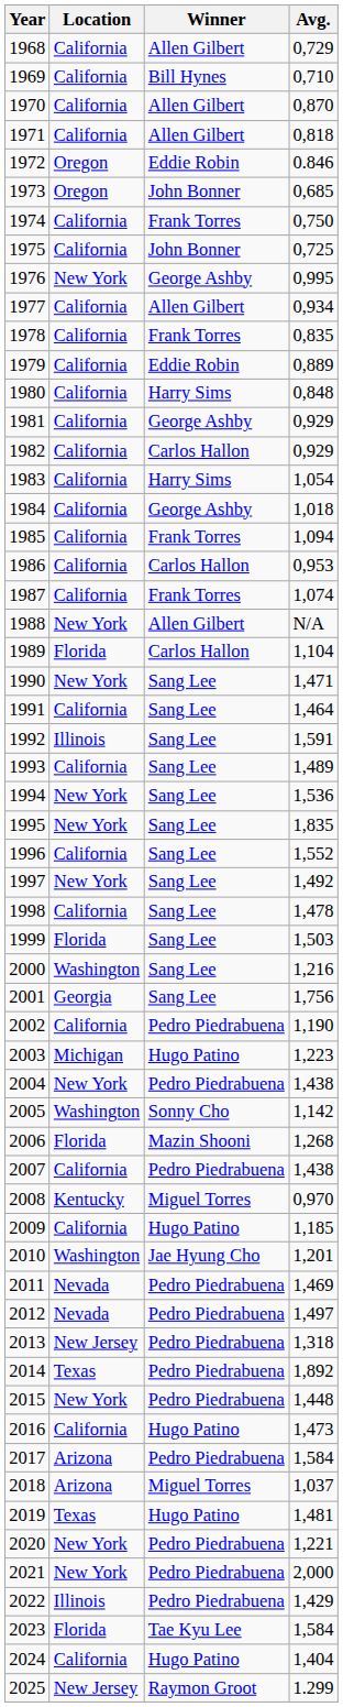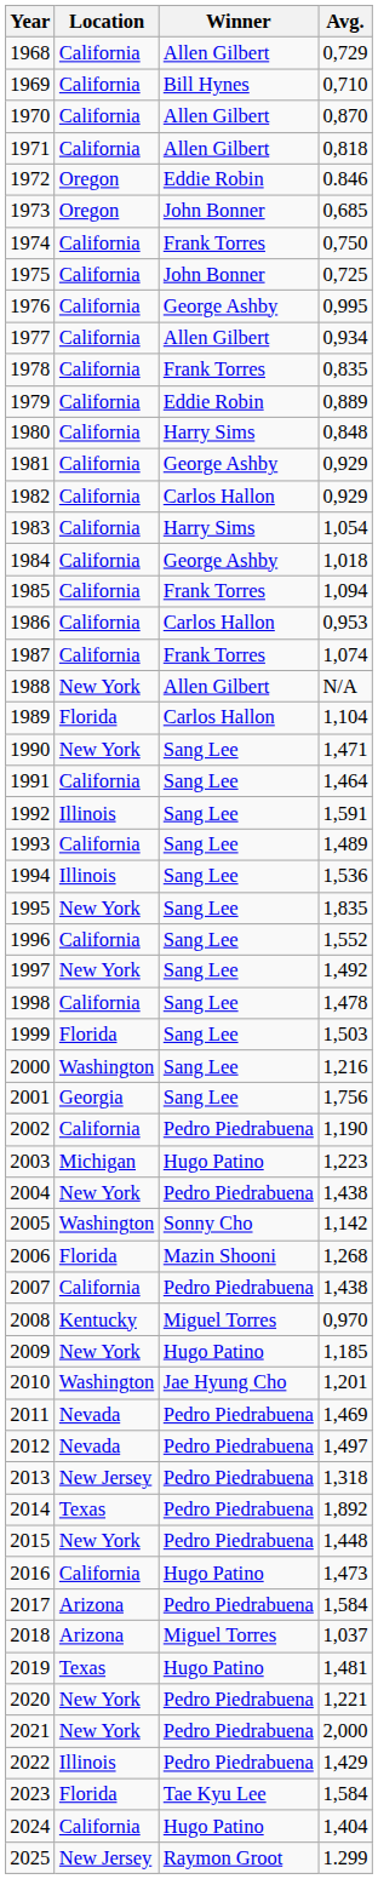1976 | Location: New York -> California
1994 | Location: New York -> Illinois
2009 | Location: California -> New York
